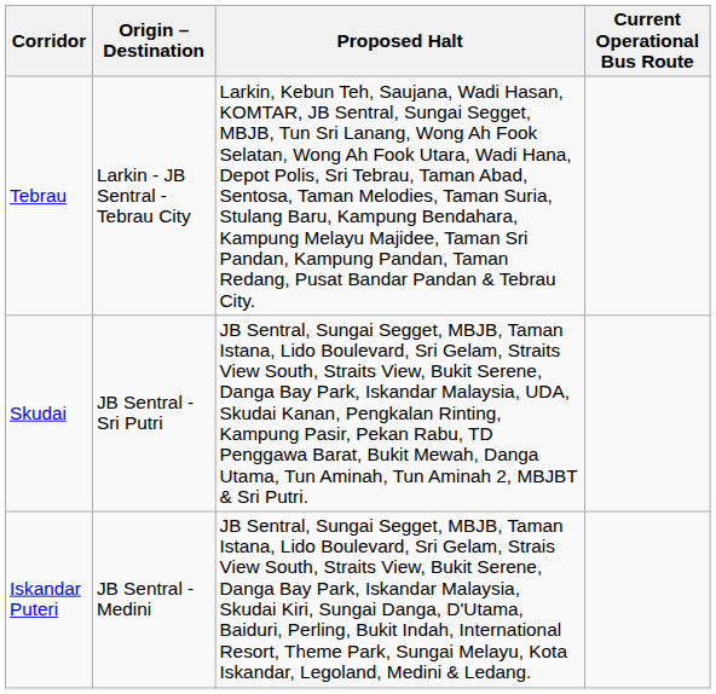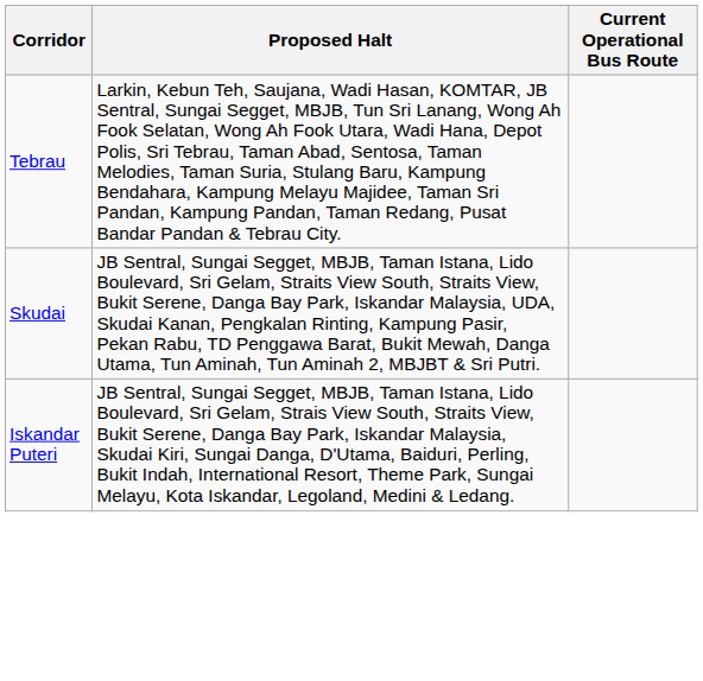- column: Origin – Destination | Larkin - JB Sentral - Tebrau City | JB Sentral - Sri Putri | JB Sentral - Medini
